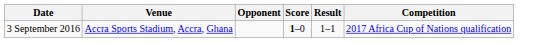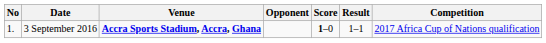+ column: No | 1.
3 September 2016 | Venue: normal -> bold
